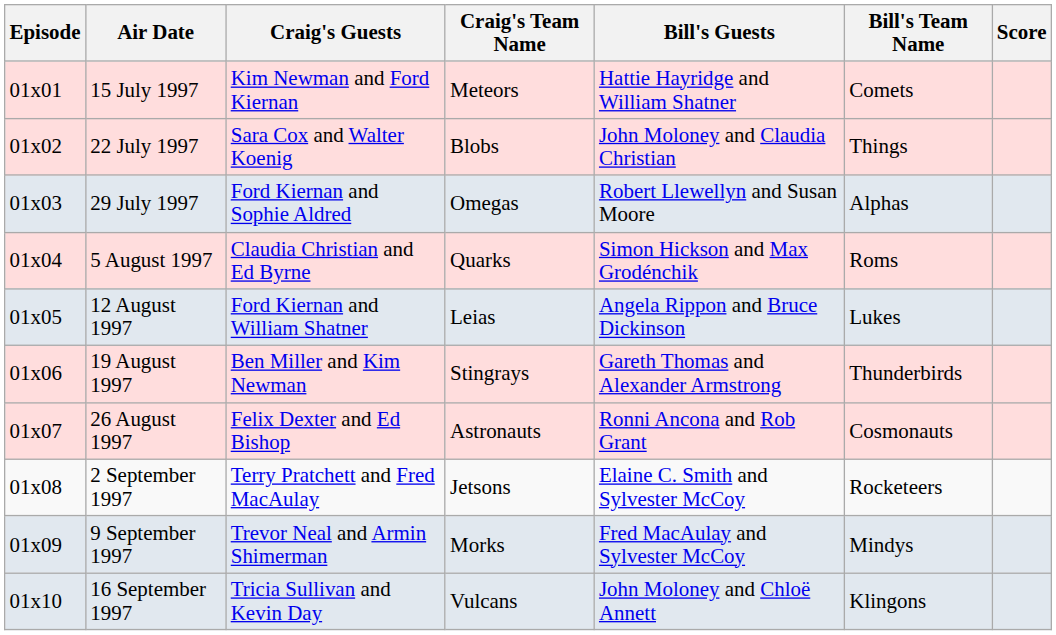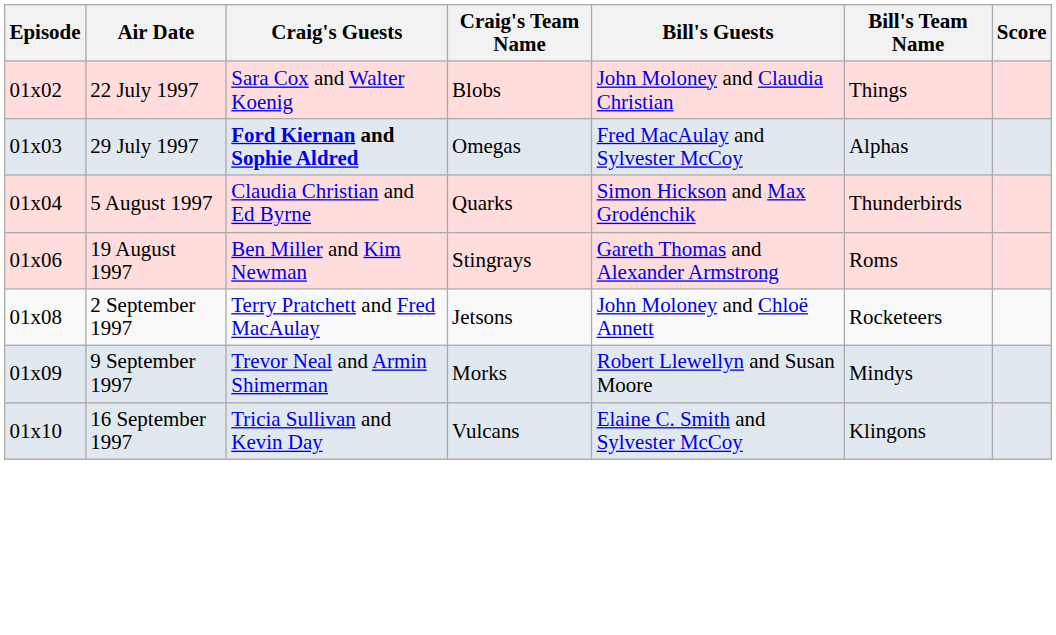- row: 01x01 | 15 July 1997 | Kim Newman and Ford Kiernan | Meteors | Hattie Hayridge and William Shatner | Comets
29 July 1997 | Craig's Guests: normal -> bold
29 July 1997 | Bill's Guests: Robert Llewellyn and Susan Moore -> Fred MacAulay and Sylvester McCoy
5 August 1997 | Bill's Team Name: Roms -> Thunderbirds
- row: 01x05 | 12 August 1997 | Ford Kiernan and William Shatner | Leias | Angela Rippon and Bruce Dickinson | Lukes
19 August 1997 | Bill's Team Name: Thunderbirds -> Roms
- row: 01x07 | 26 August 1997 | Felix Dexter and Ed Bishop | Astronauts | Ronni Ancona and Rob Grant | Cosmonauts
2 September 1997 | Bill's Guests: Elaine C. Smith and Sylvester McCoy -> John Moloney and Chloë Annett
9 September 1997 | Bill's Guests: Fred MacAulay and Sylvester McCoy -> Robert Llewellyn and Susan Moore
16 September 1997 | Bill's Guests: John Moloney and Chloë Annett -> Elaine C. Smith and Sylvester McCoy
